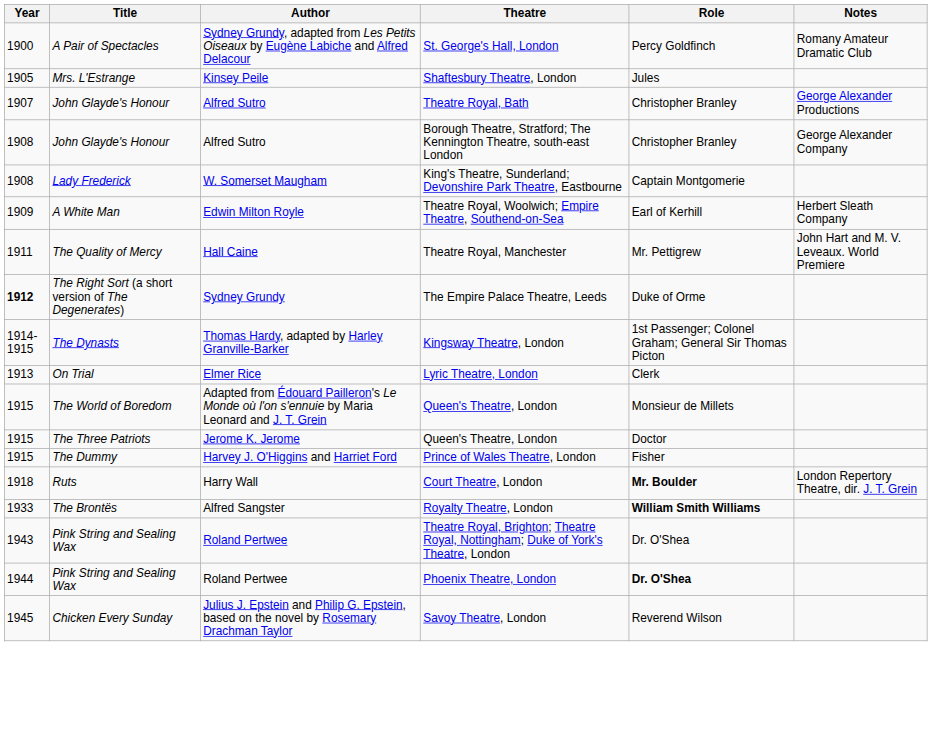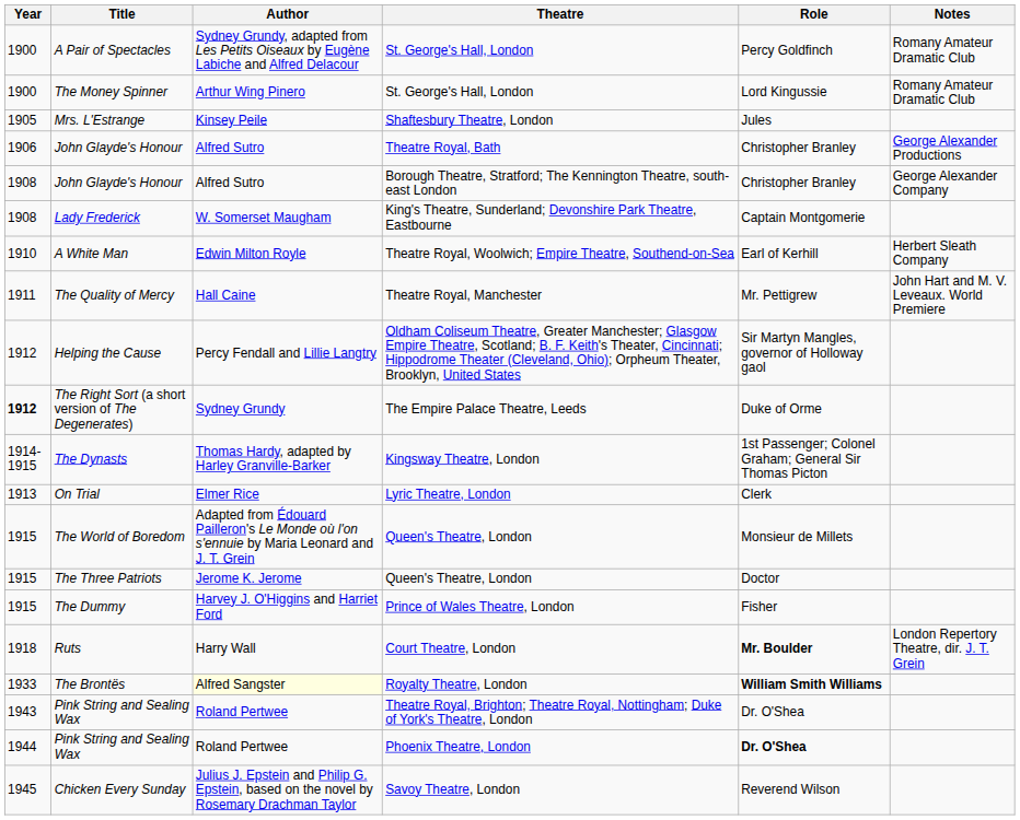+ row: 1900 | The Money Spinner | Arthur Wing Pinero | St. George's Hall, London | Lord Kingussie | Romany Amateur Dramatic Club
John Glayde's Honour / Theatre Royal, Bath | Year: 1907 -> 1906
A White Man | Year: 1909 -> 1910
+ row: 1912 | Helping the Cause | Percy Fendall and Lillie Langtry | Oldham Coliseum Theatre, Greater Manchester; Glasgow Empire Theatre, Scotland; B. F. Keith's Theater, Cincinnati; Hippodrome Theater (Cleveland, Ohio); Orpheum Theater, Brooklyn, United States | Sir Martyn Mangles, governor of Holloway gaol
The Brontës | Author: no background -> lightyellow background
